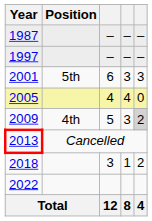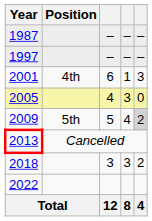2001 | Position: 5th -> 4th
2001 | column 4: 3 -> 1
2005 | column 4: 4 -> 3
2009 | Position: 4th -> 5th
2009 | column 4: 3 -> 4
2018 | column 4: 1 -> 3
